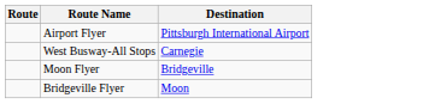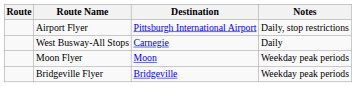+ column: Notes | Daily, stop restrictions | Daily | Weekday peak periods | Weekday peak periods
Moon Flyer | Destination: Bridgeville -> Moon
Bridgeville Flyer | Destination: Moon -> Bridgeville
